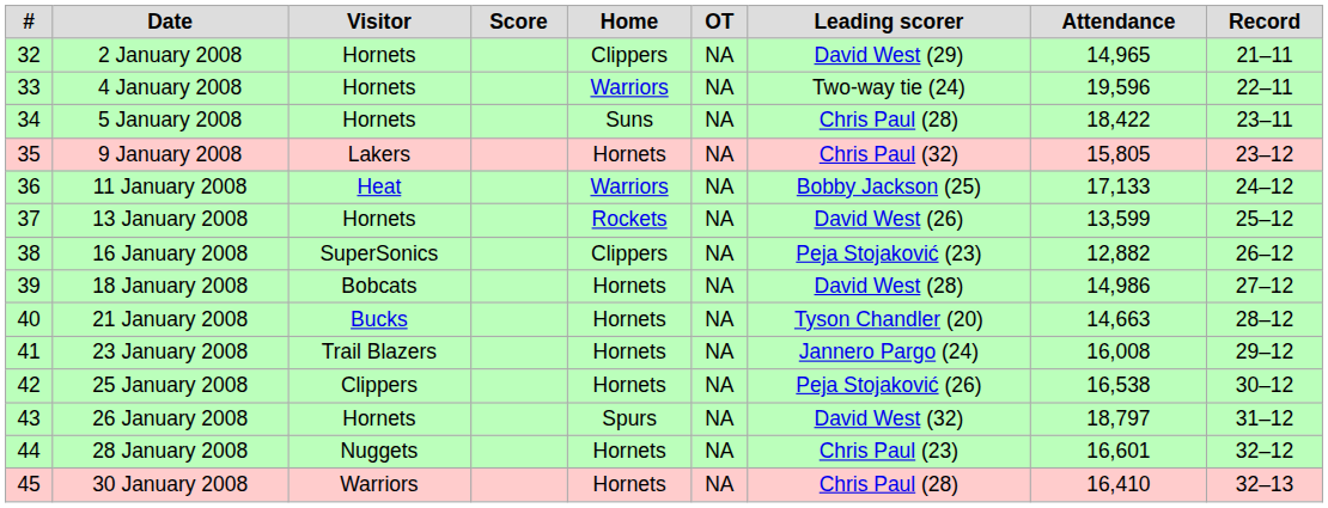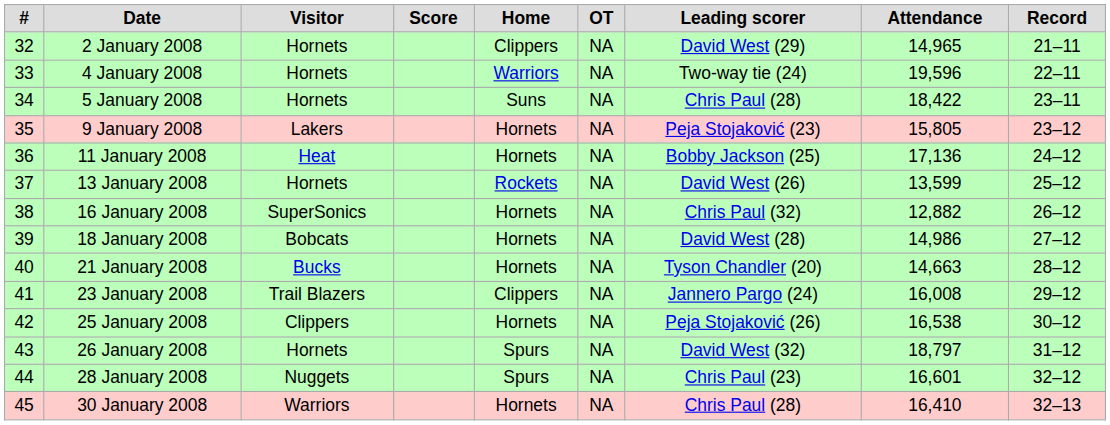9 January 2008 | Leading scorer: Chris Paul (32) -> Peja Stojaković (23)
11 January 2008 | Home: Warriors -> Hornets
11 January 2008 | Attendance: 17,133 -> 17,136
16 January 2008 | Home: Clippers -> Hornets
16 January 2008 | Leading scorer: Peja Stojaković (23) -> Chris Paul (32)
23 January 2008 | Home: Hornets -> Clippers
28 January 2008 | Home: Hornets -> Spurs
